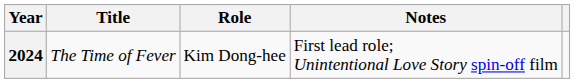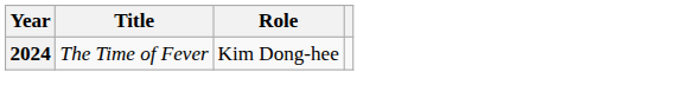- column: Notes | First lead role; Unintentional Love Story spin-off film
